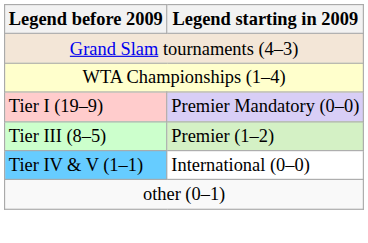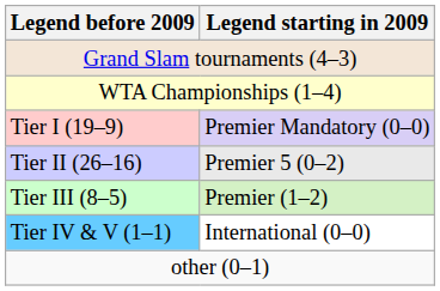+ row: Tier II (26–16) | Premier 5 (0–2)
